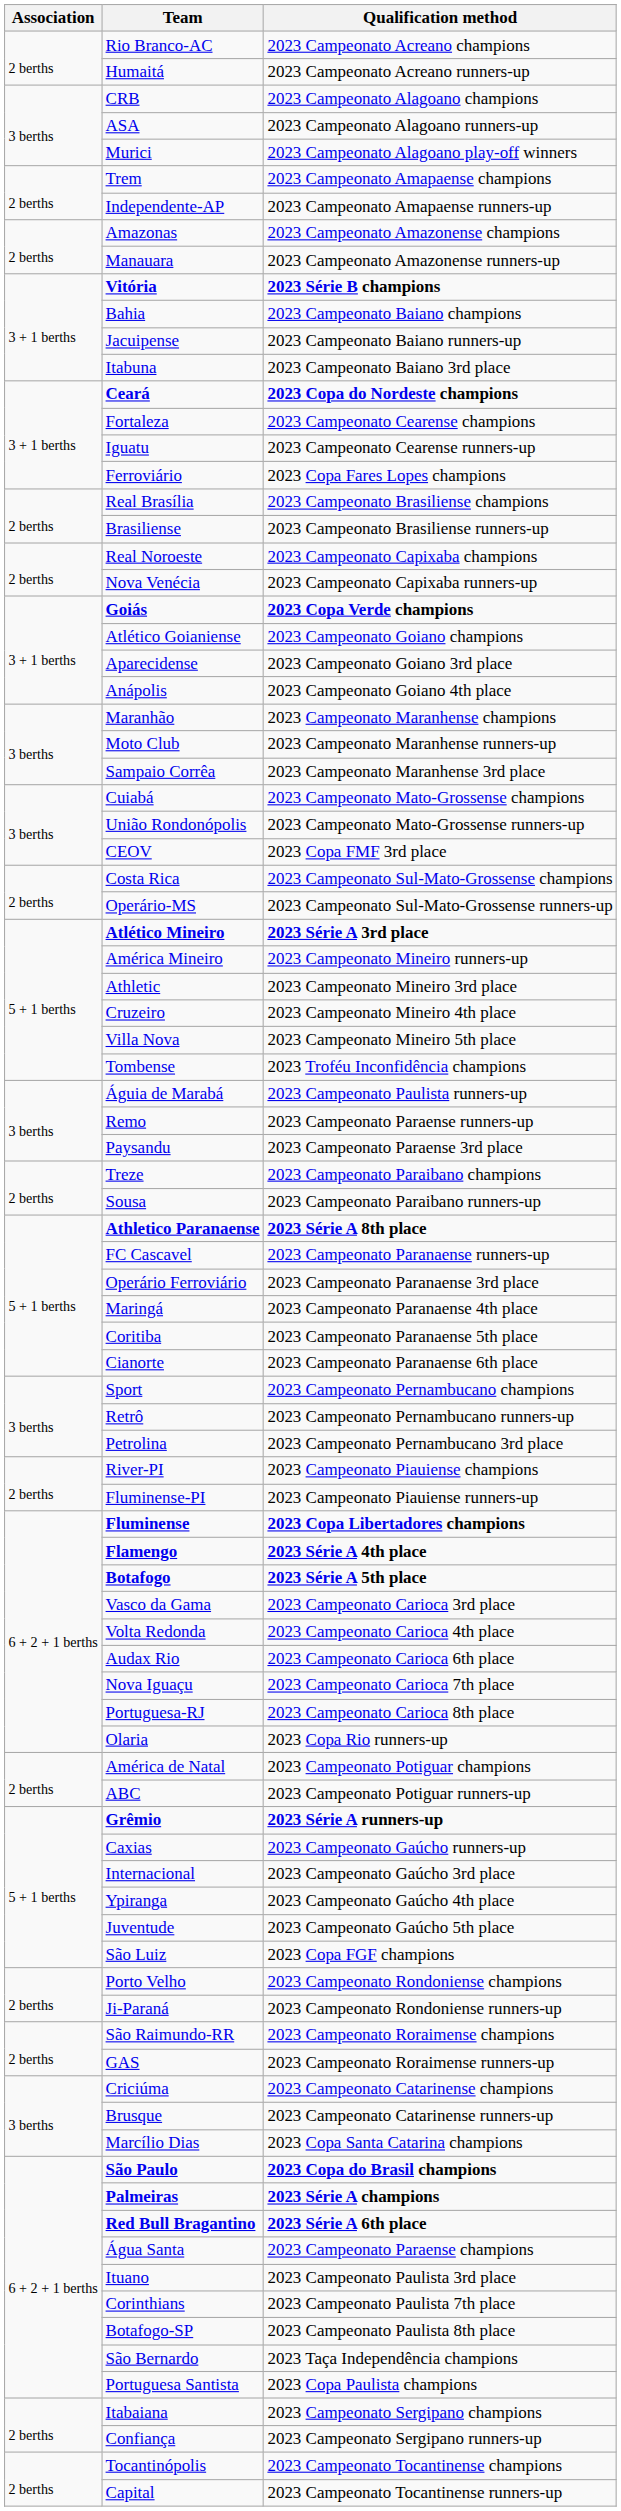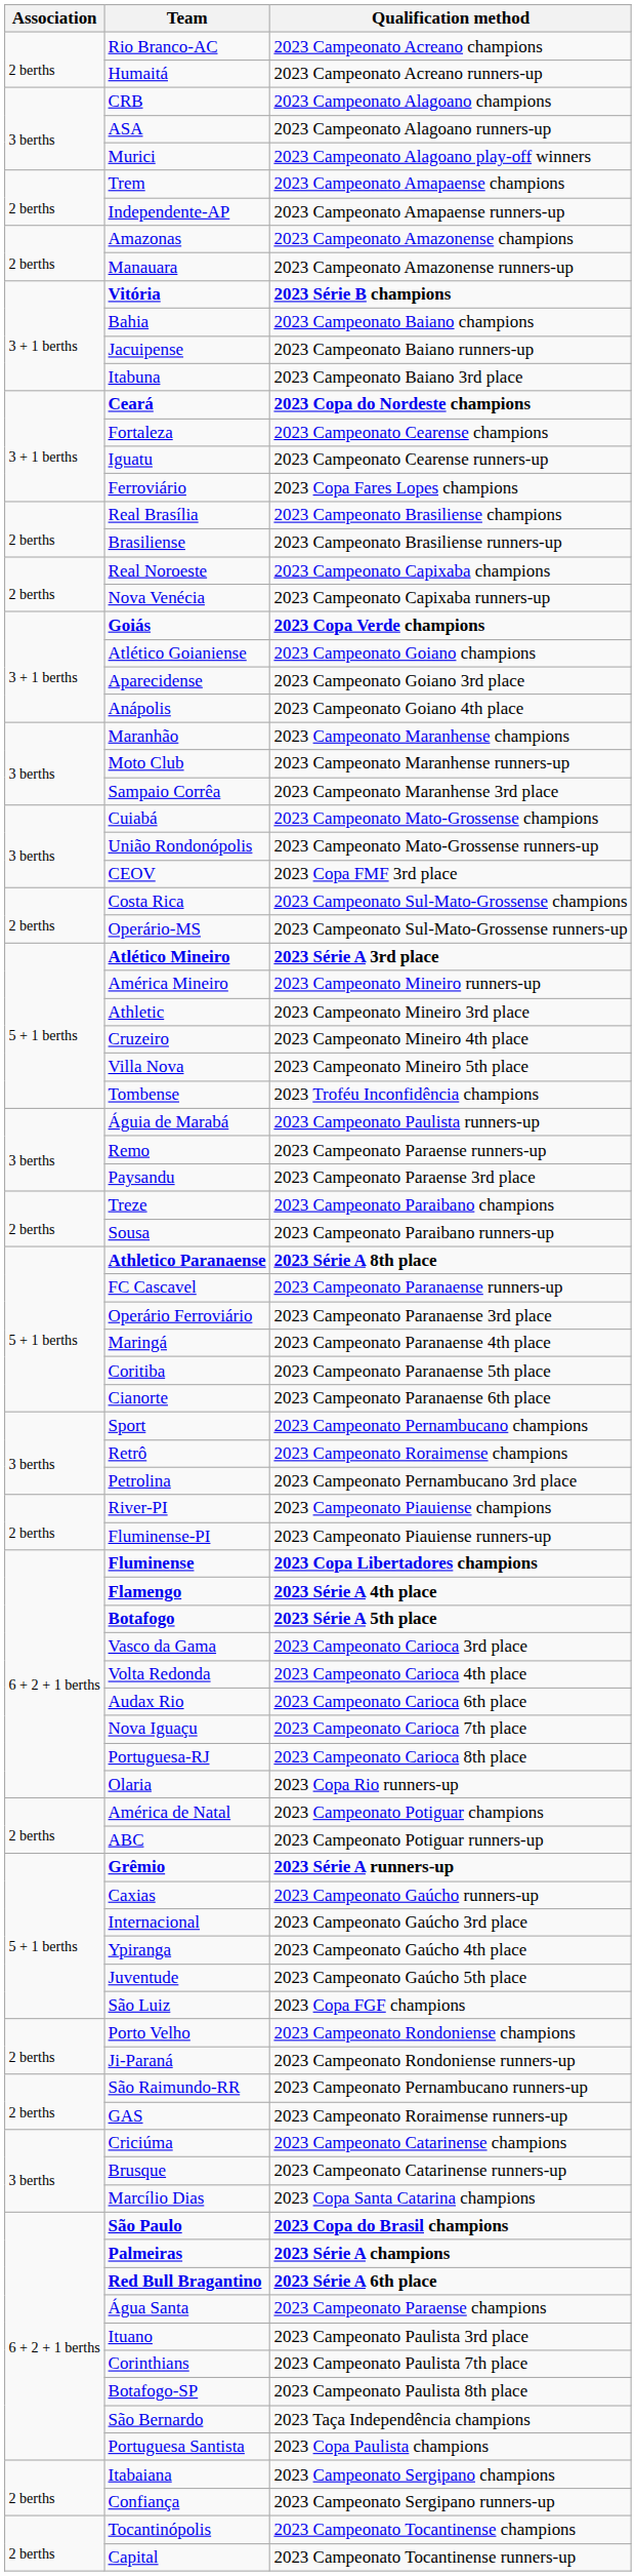Retrô | Qualification method: 2023 Campeonato Pernambucano runners-up -> 2023 Campeonato Roraimense champions
São Raimundo-RR | Qualification method: 2023 Campeonato Roraimense champions -> 2023 Campeonato Pernambucano runners-up
